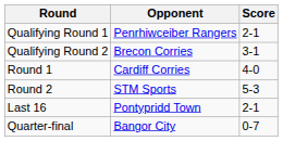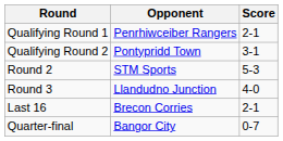Qualifying Round 2 | Opponent: Brecon Corries -> Pontypridd Town
- row: Round 1 | Cardiff Corries | 4-0
+ row: Round 3 | Llandudno Junction | 4-0
Last 16 | Opponent: Pontypridd Town -> Brecon Corries
